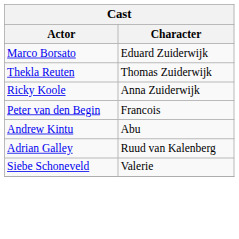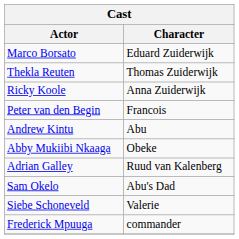+ row: Abby Mukiibi Nkaaga | Obeke
+ row: Sam Okelo | Abu's Dad
+ row: Frederick Mpuuga | commander
